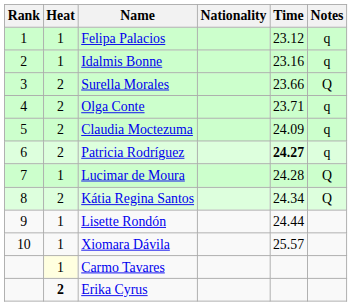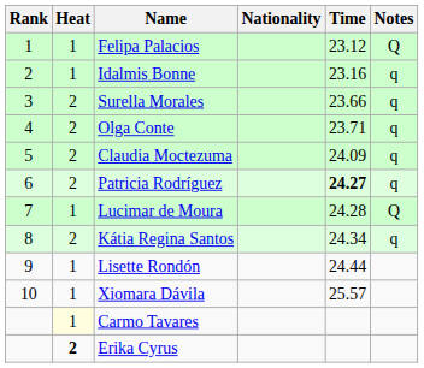Felipa Palacios | Notes: q -> Q
Surella Morales | Notes: Q -> q
Kátia Regina Santos | Notes: Q -> q
